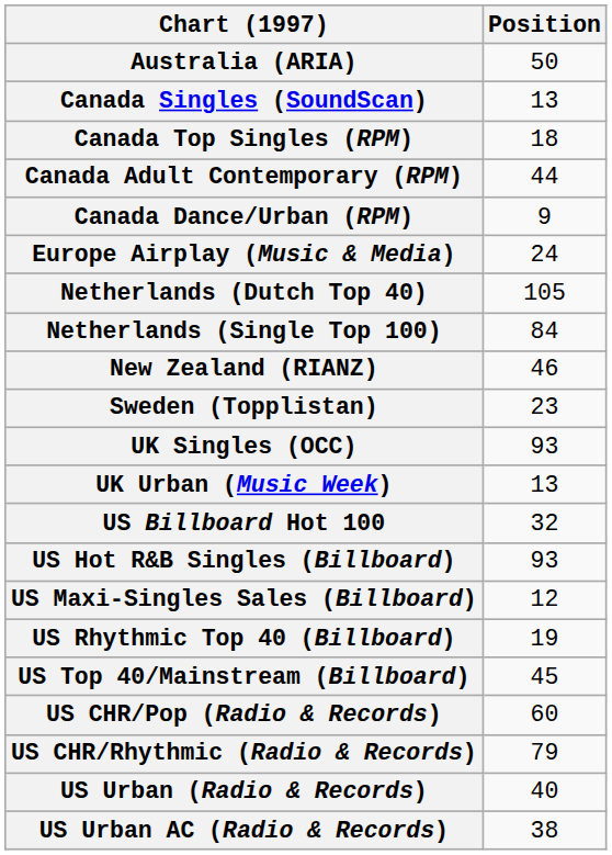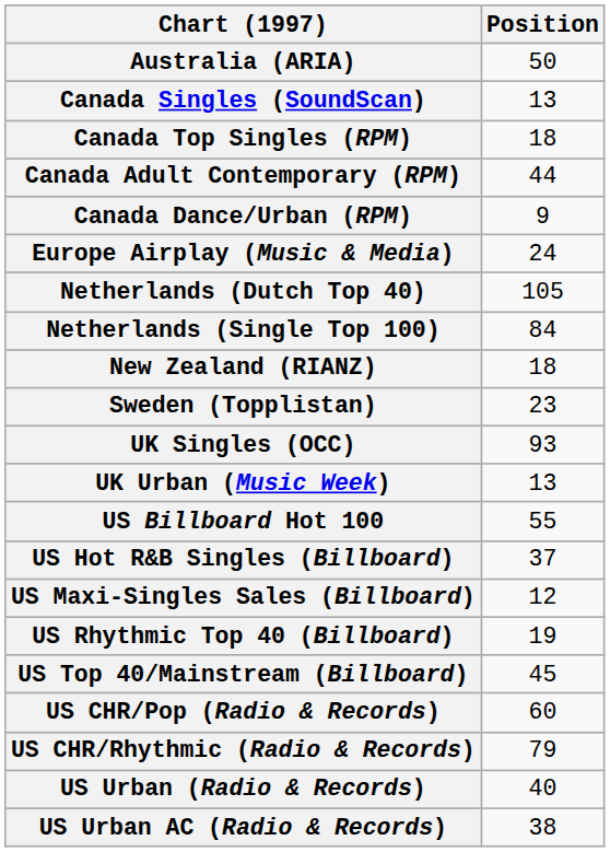New Zealand (RIANZ) | Position: 46 -> 18
US Billboard Hot 100 | Position: 32 -> 55
US Hot R&B Singles (Billboard) | Position: 93 -> 37
